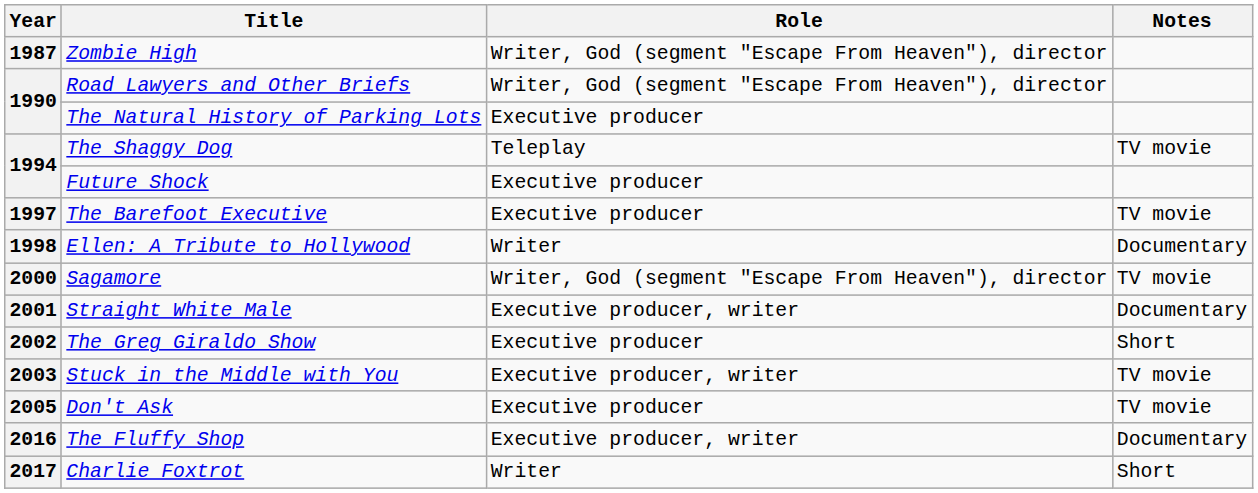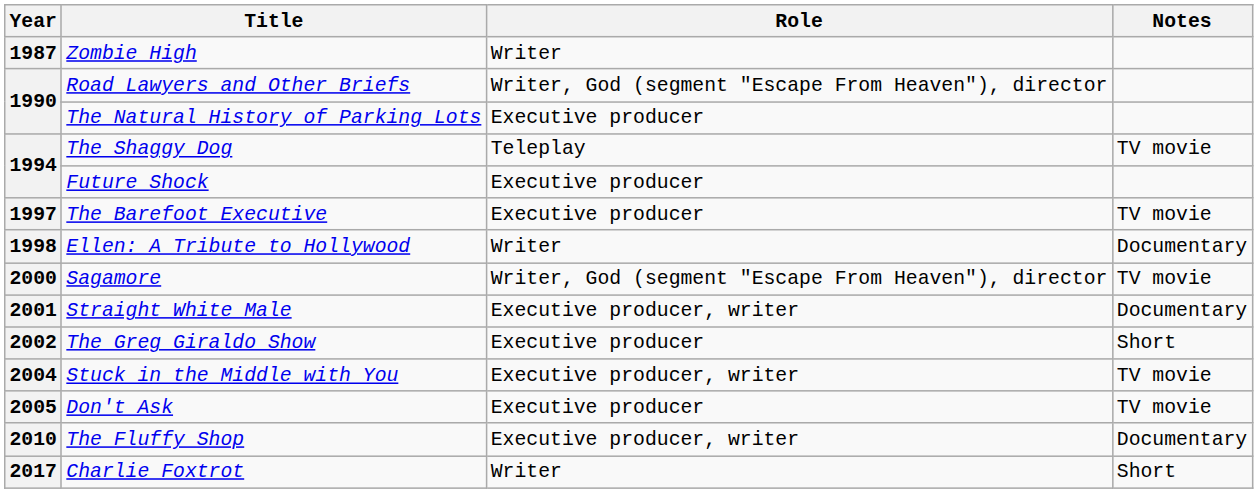Zombie High | Role: Writer, God (segment "Escape From Heaven"), director -> Writer
Stuck in the Middle with You | Year: 2003 -> 2004
The Fluffy Shop | Year: 2016 -> 2010
